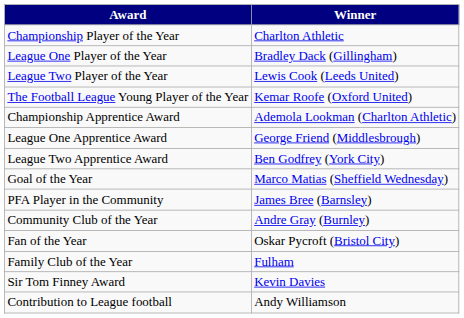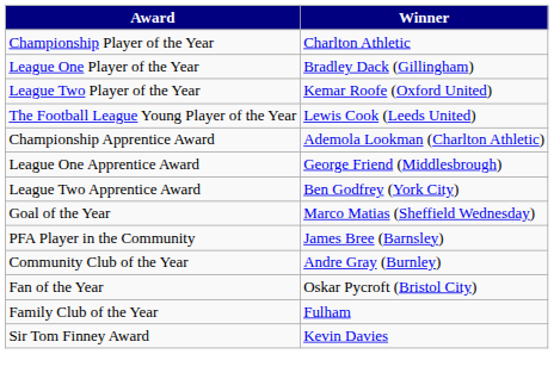League Two Player of the Year | Winner: Lewis Cook (Leeds United) -> Kemar Roofe (Oxford United)
The Football League Young Player of the Year | Winner: Kemar Roofe (Oxford United) -> Lewis Cook (Leeds United)
- row: Contribution to League football | Andy Williamson
